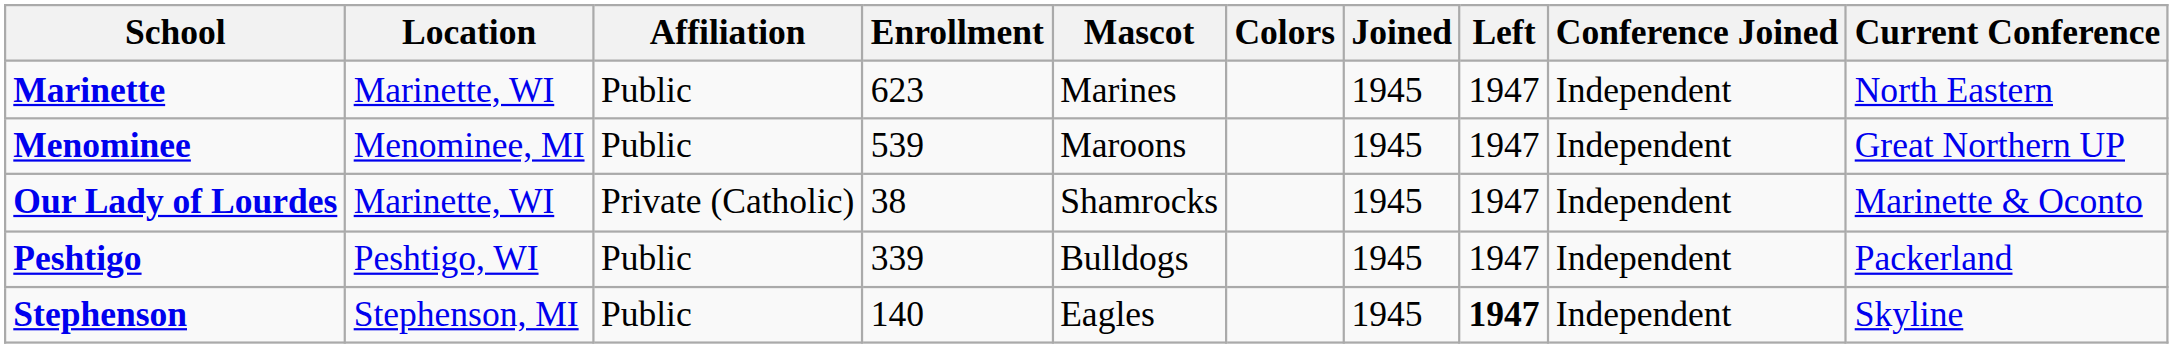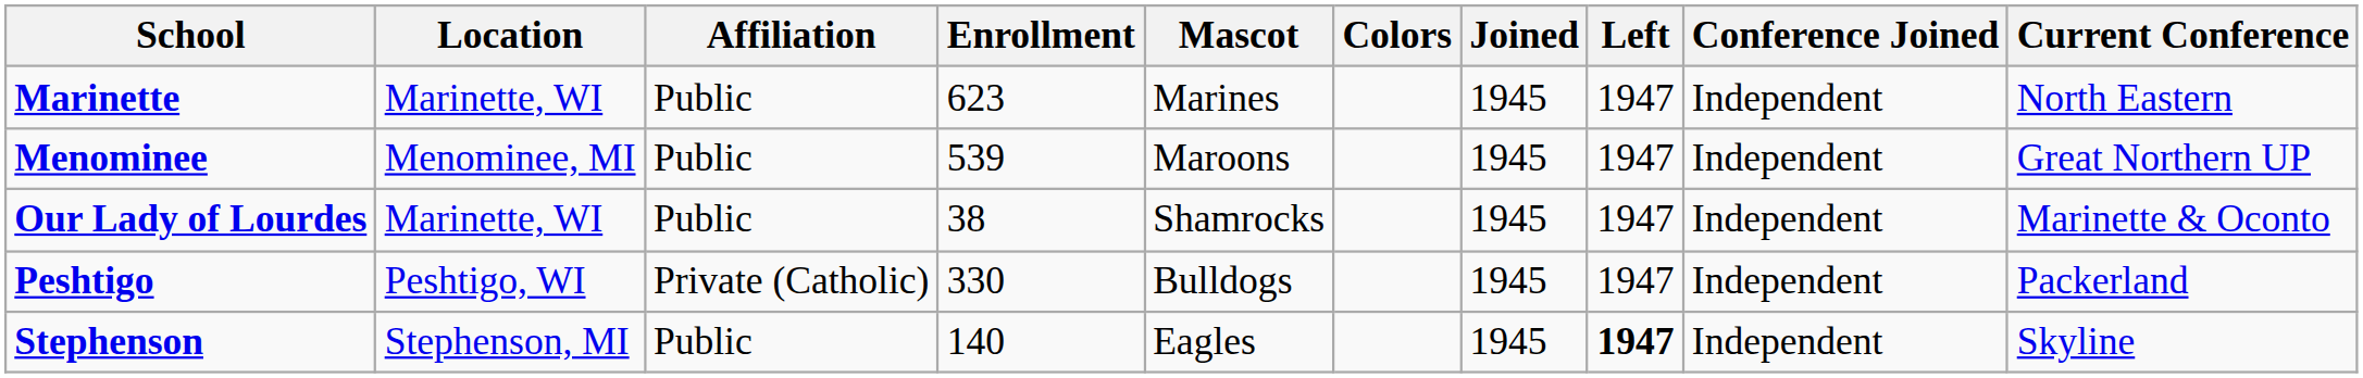Our Lady of Lourdes | Affiliation: Private (Catholic) -> Public
Peshtigo | Affiliation: Public -> Private (Catholic)
Peshtigo | Enrollment: 339 -> 330
